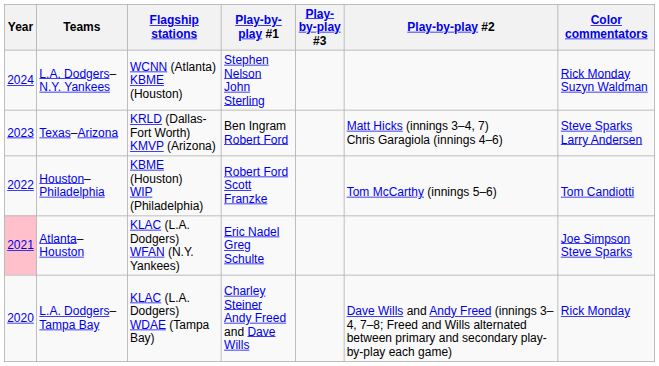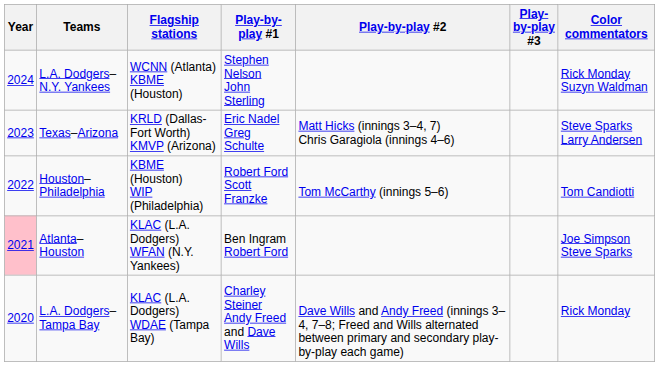columns swapped: Play-by-play #2 <-> Play-by-play #3
Texas–Arizona | Play-by-play #1: Ben Ingram Robert Ford -> Eric Nadel Greg Schulte
Atlanta–Houston | Play-by-play #1: Eric Nadel Greg Schulte -> Ben Ingram Robert Ford
